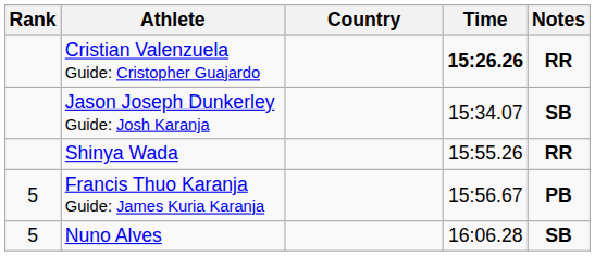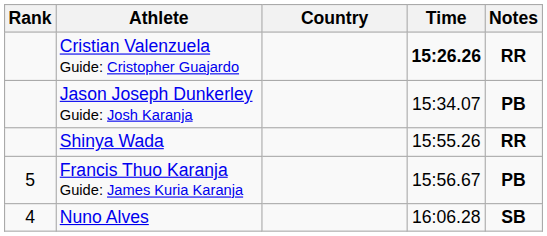Jason Joseph Dunkerley Guide: Josh Karanja | Notes: SB -> PB
Nuno Alves | Rank: 5 -> 4
